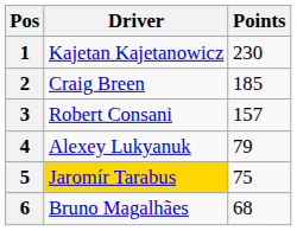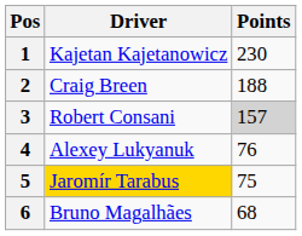2 | Points: 185 -> 188
3 | Points: no background -> lightgrey background
4 | Points: 79 -> 76
